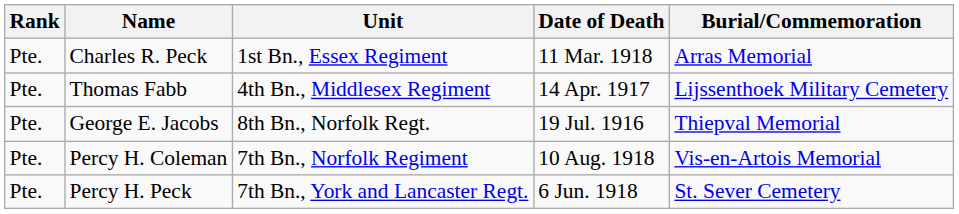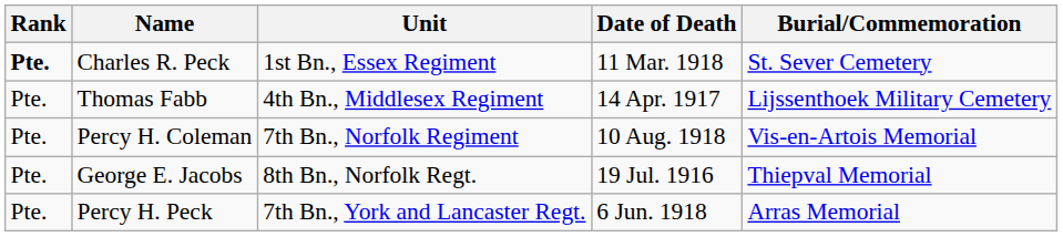Charles R. Peck | Rank: normal -> bold
Charles R. Peck | Burial/Commemoration: Arras Memorial -> St. Sever Cemetery
rows swapped: Percy H. Coleman <-> George E. Jacobs
Percy H. Peck | Burial/Commemoration: St. Sever Cemetery -> Arras Memorial
